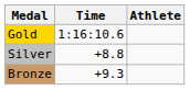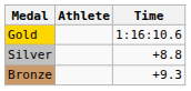columns swapped: Athlete <-> Time
